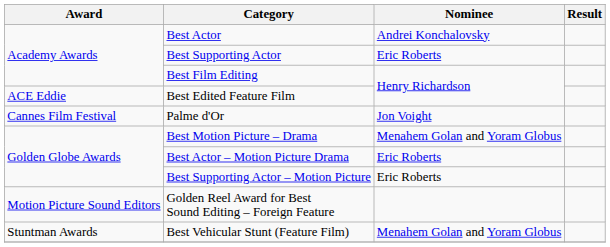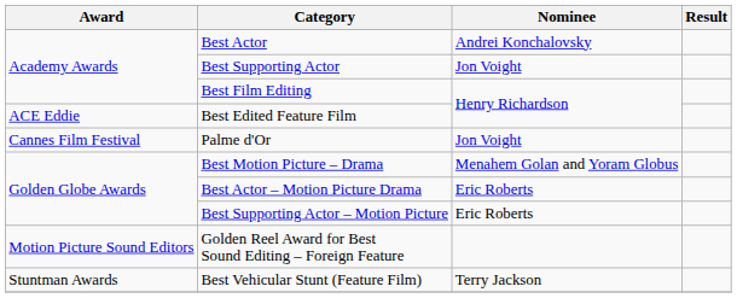Best Supporting Actor | Nominee: Eric Roberts -> Jon Voight
Best Vehicular Stunt (Feature Film) | Nominee: Menahem Golan and Yoram Globus -> Terry Jackson
